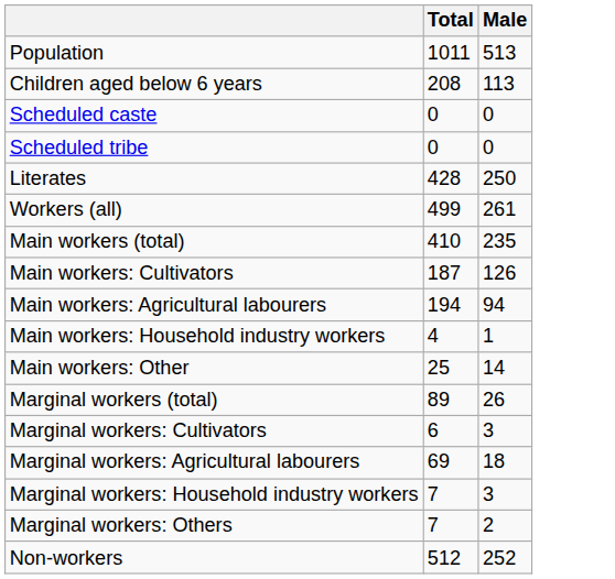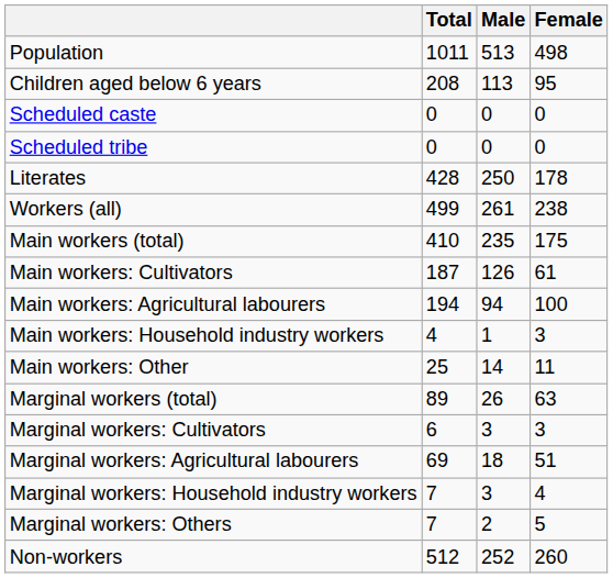+ column: Female | 498 | 95 | 0 | 0 | 178 | 238 | 175 | 61 | 100 | 3 | 11 | 63 | 3 | 51 | 4 | 5 | 260
